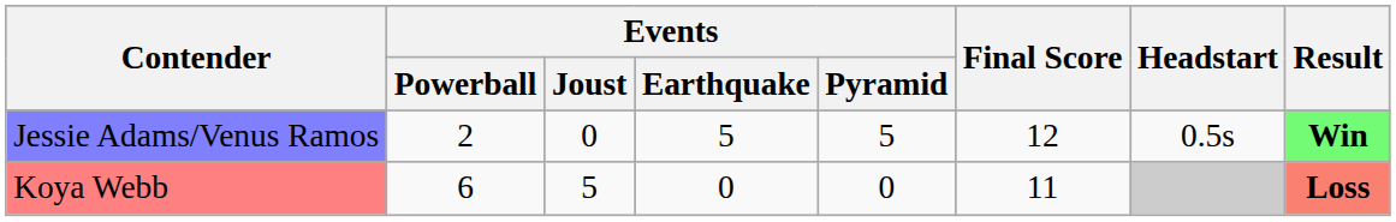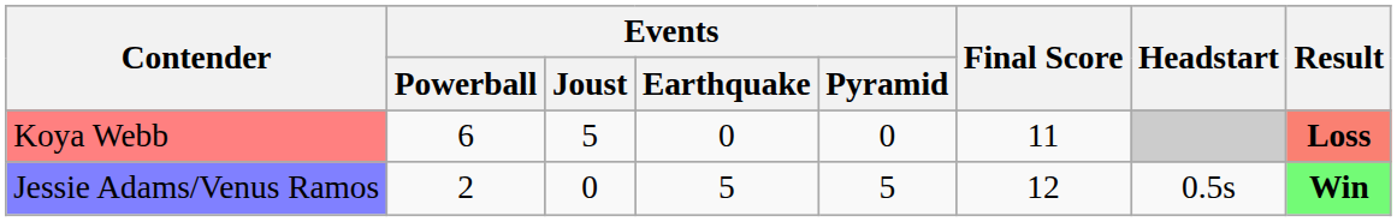rows swapped: Koya Webb <-> Jessie Adams/Venus Ramos
